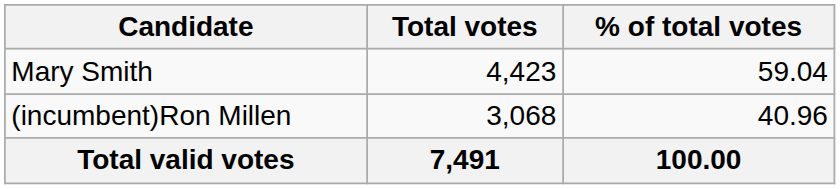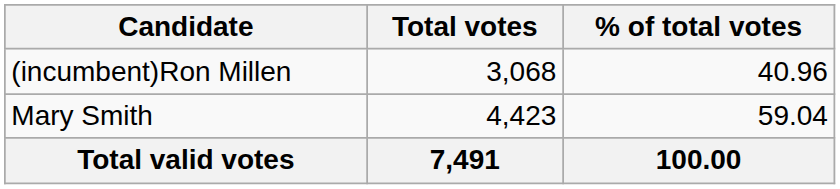rows swapped: Mary Smith <-> (incumbent)Ron Millen
